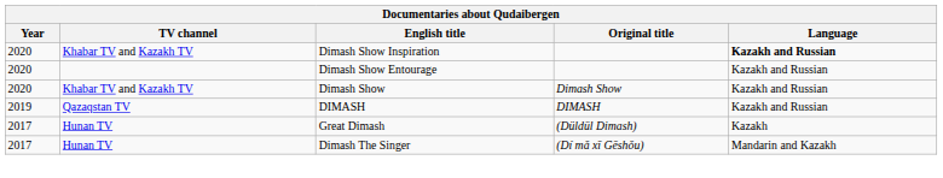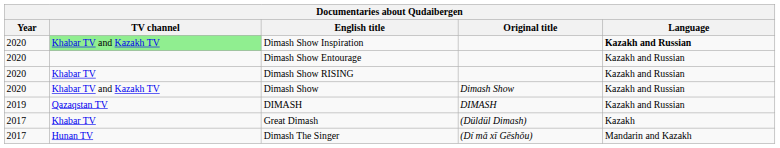Dimash Show Inspiration | TV channel: no background -> lightgreen background
+ row: 2020 | Khabar TV | Dimash Show RISING | Kazakh and Russian
Great Dimash | TV channel: Hunan TV -> Khabar TV
